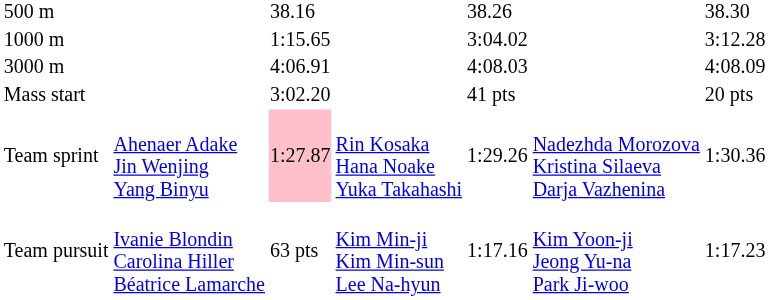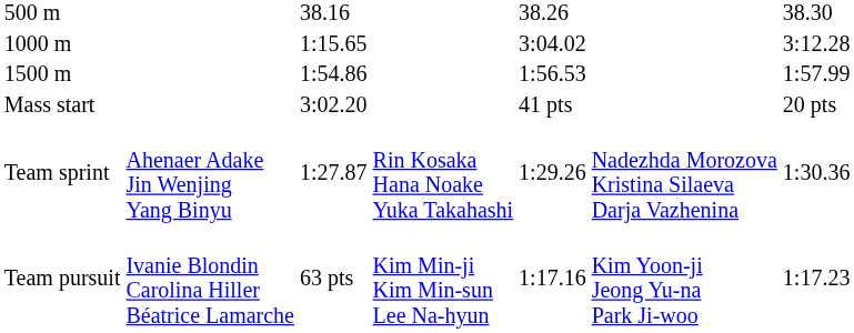+ row: 1500 m | 1:54.86 | 1:56.53 | 1:57.99
- row: 3000 m | 4:06.91 | 4:08.03 | 4:08.09
Team sprint | column 3: pink background -> no background
